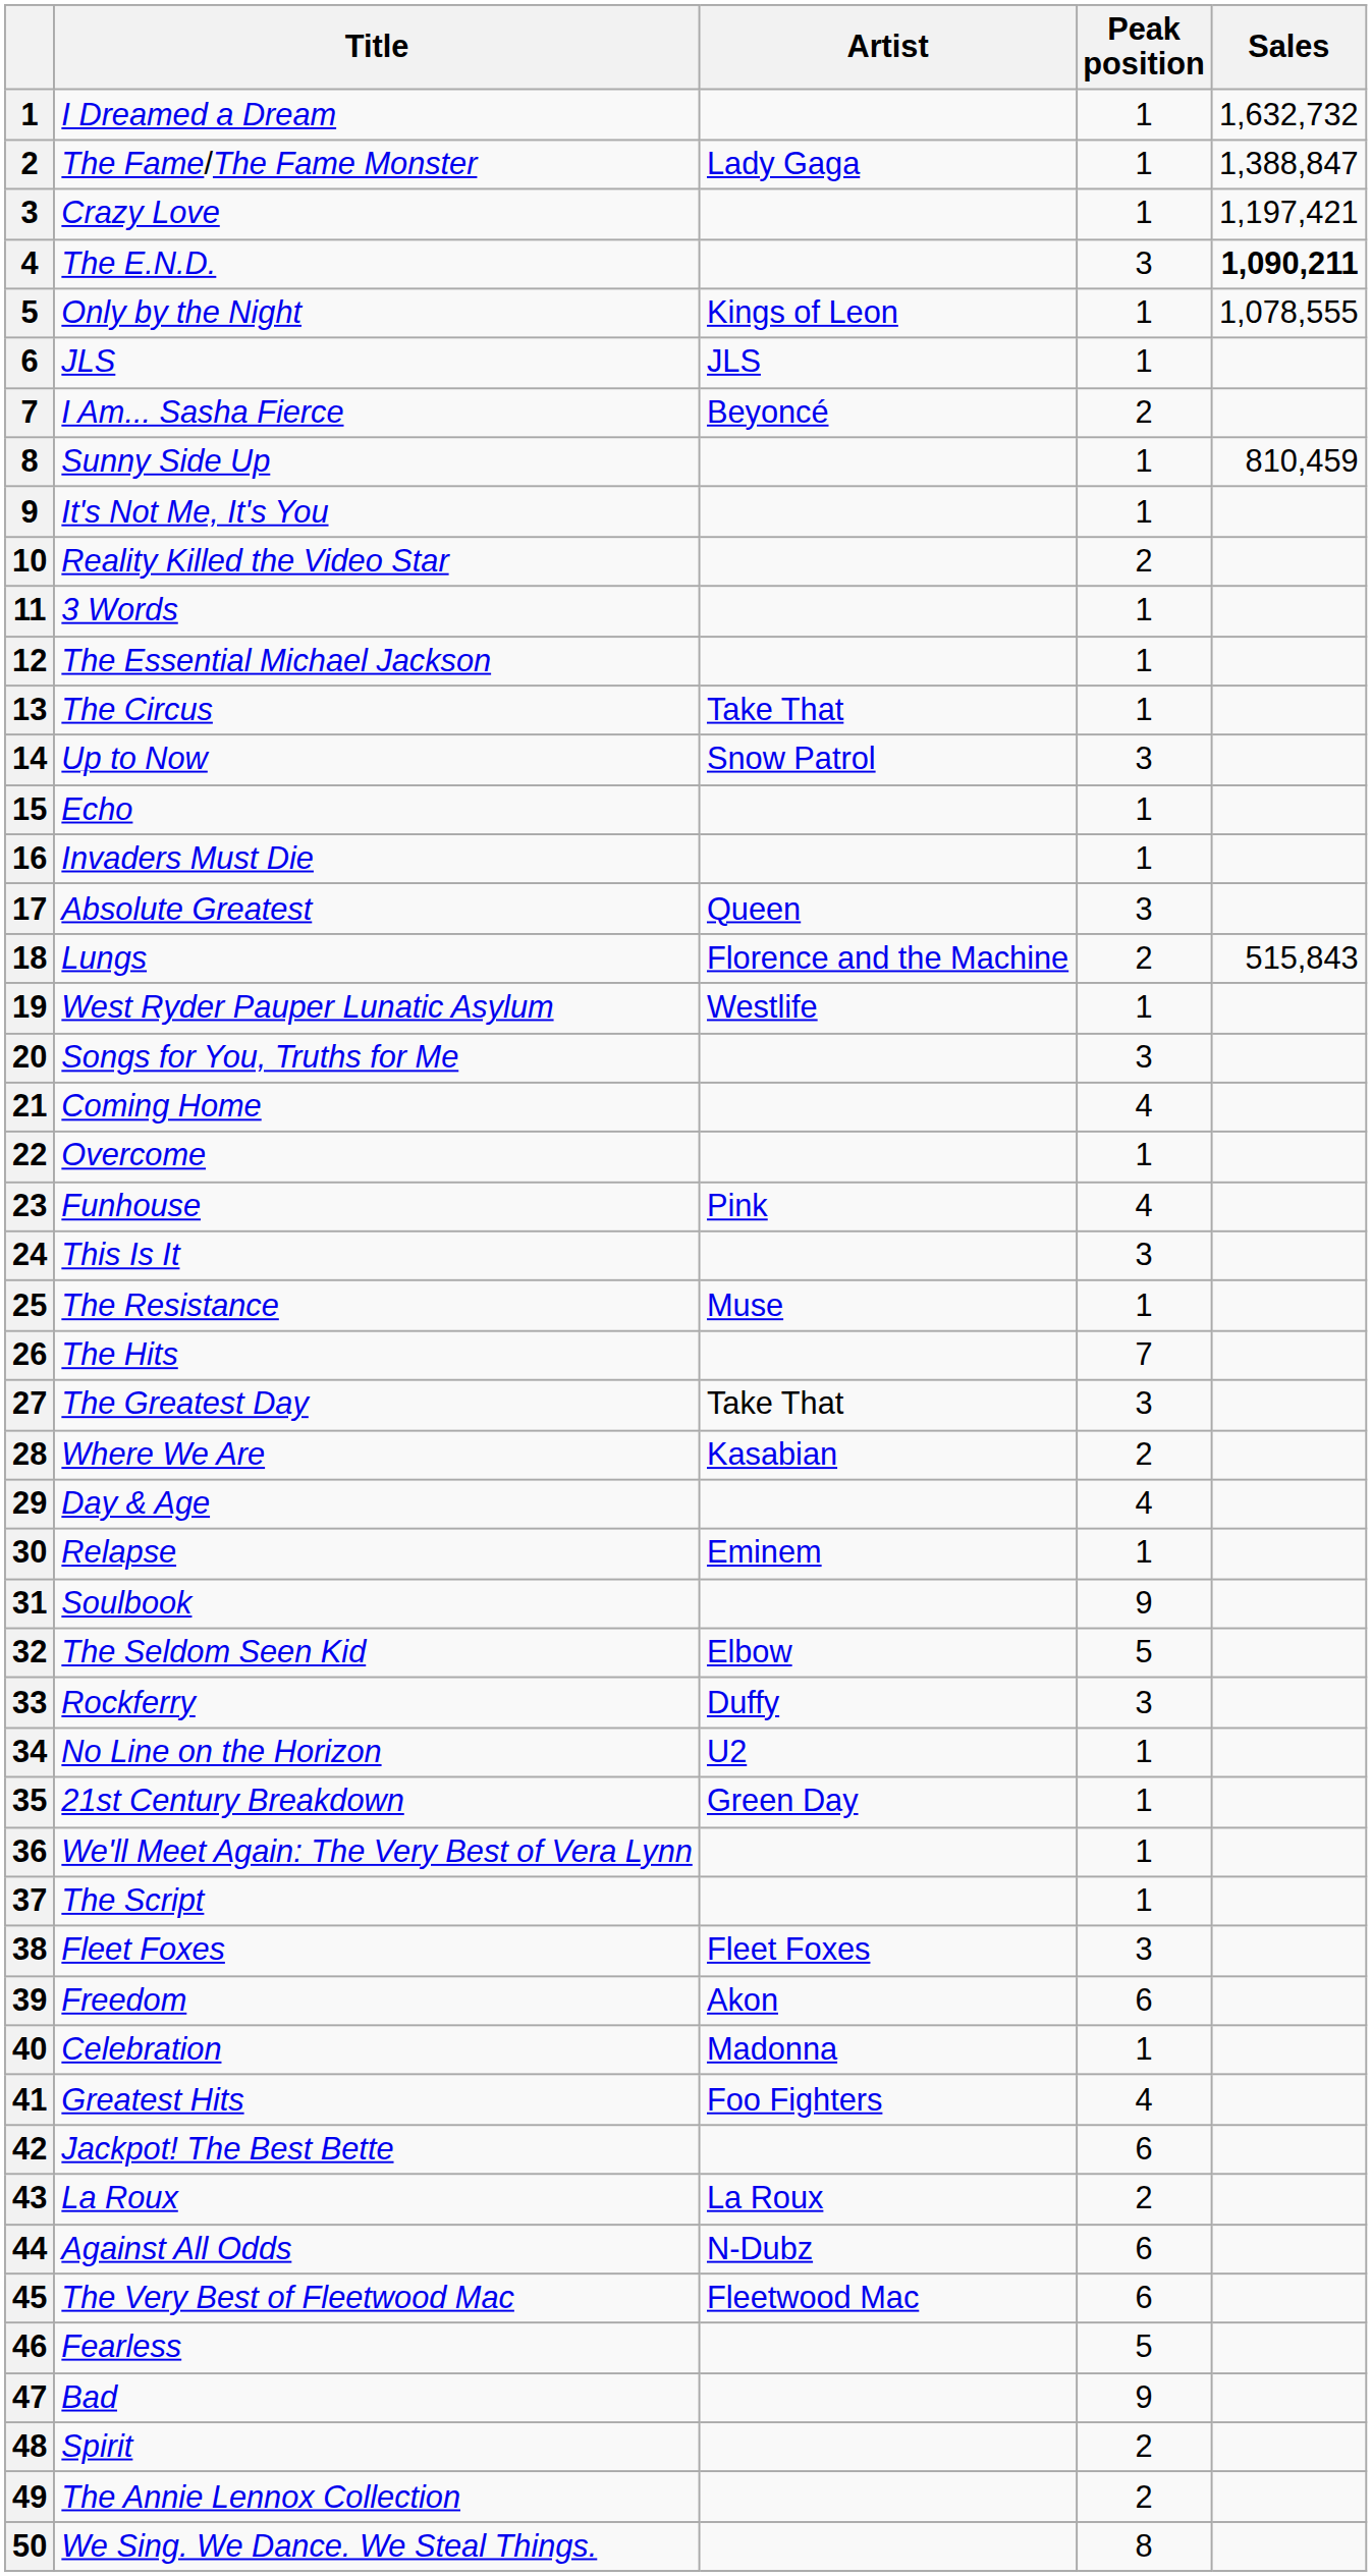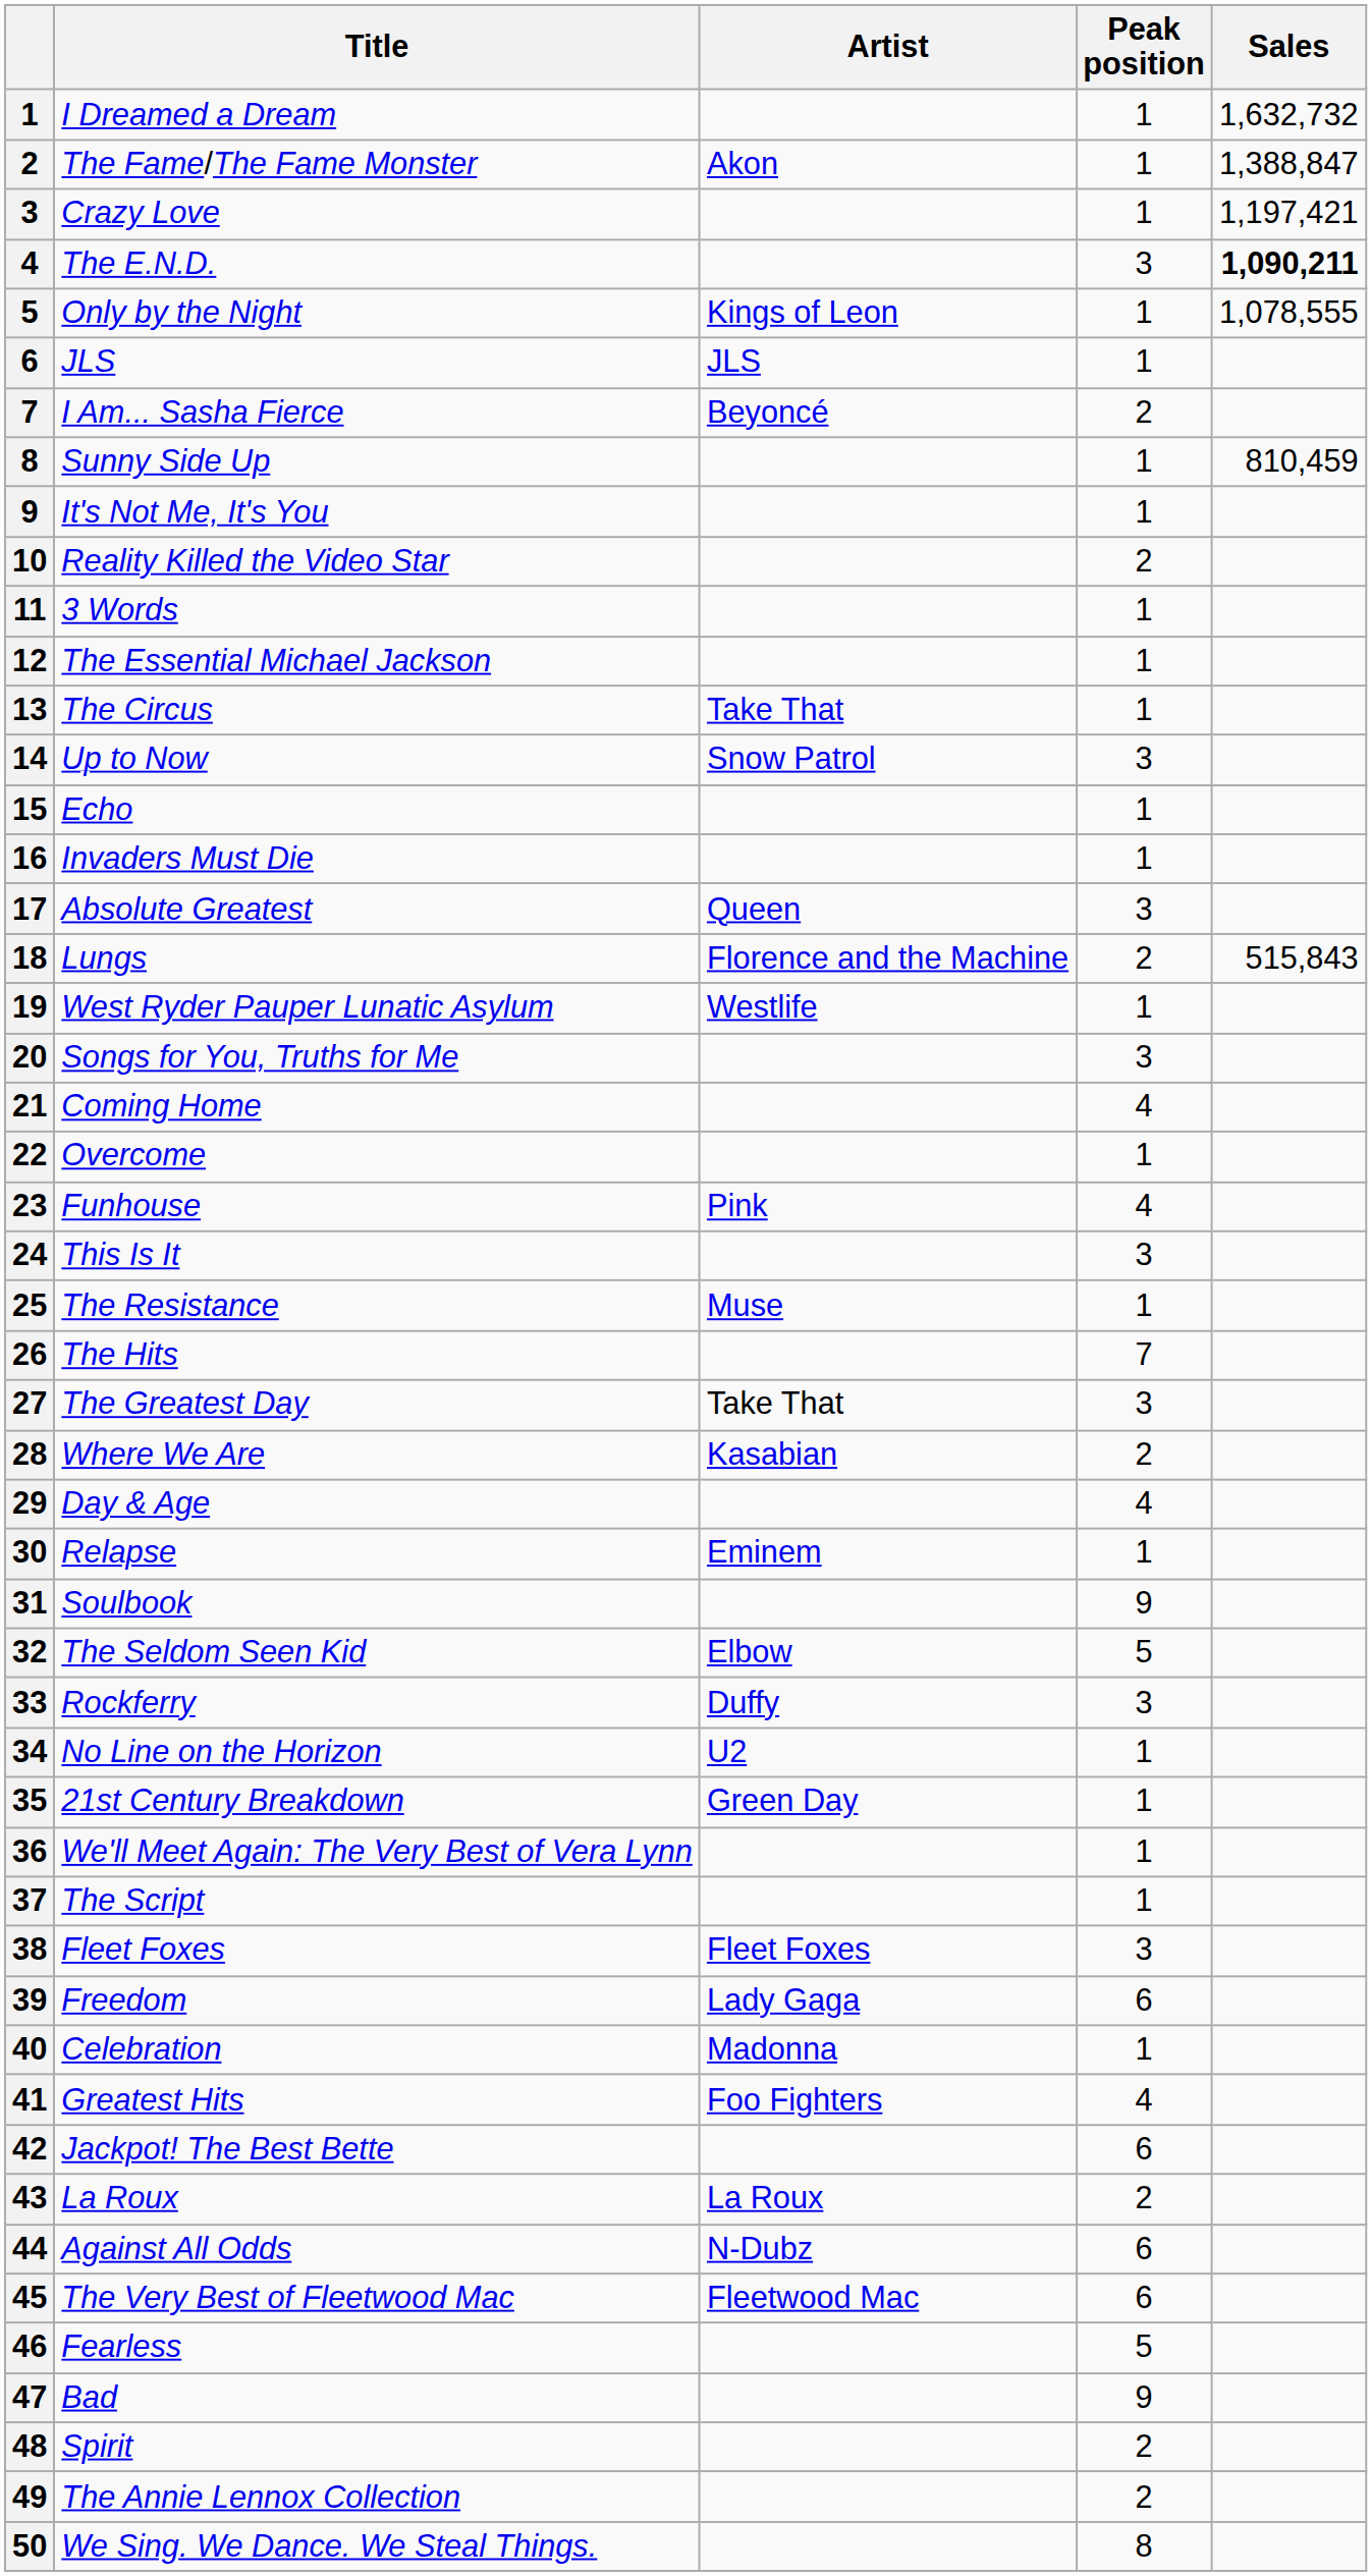The Fame/The Fame Monster | Artist: Lady Gaga -> Akon
Freedom | Artist: Akon -> Lady Gaga
